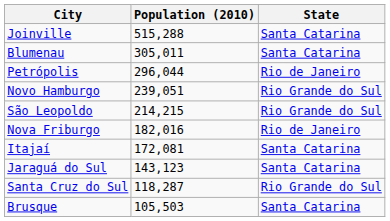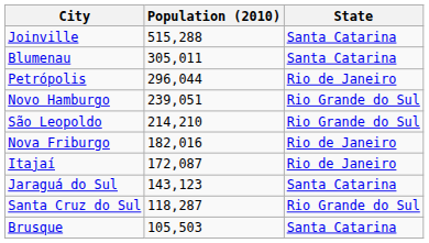São Leopoldo | Population (2010): 214,215 -> 214,210
Itajaí | Population (2010): 172,081 -> 172,087
Itajaí | State: Santa Catarina -> Rio de Janeiro
